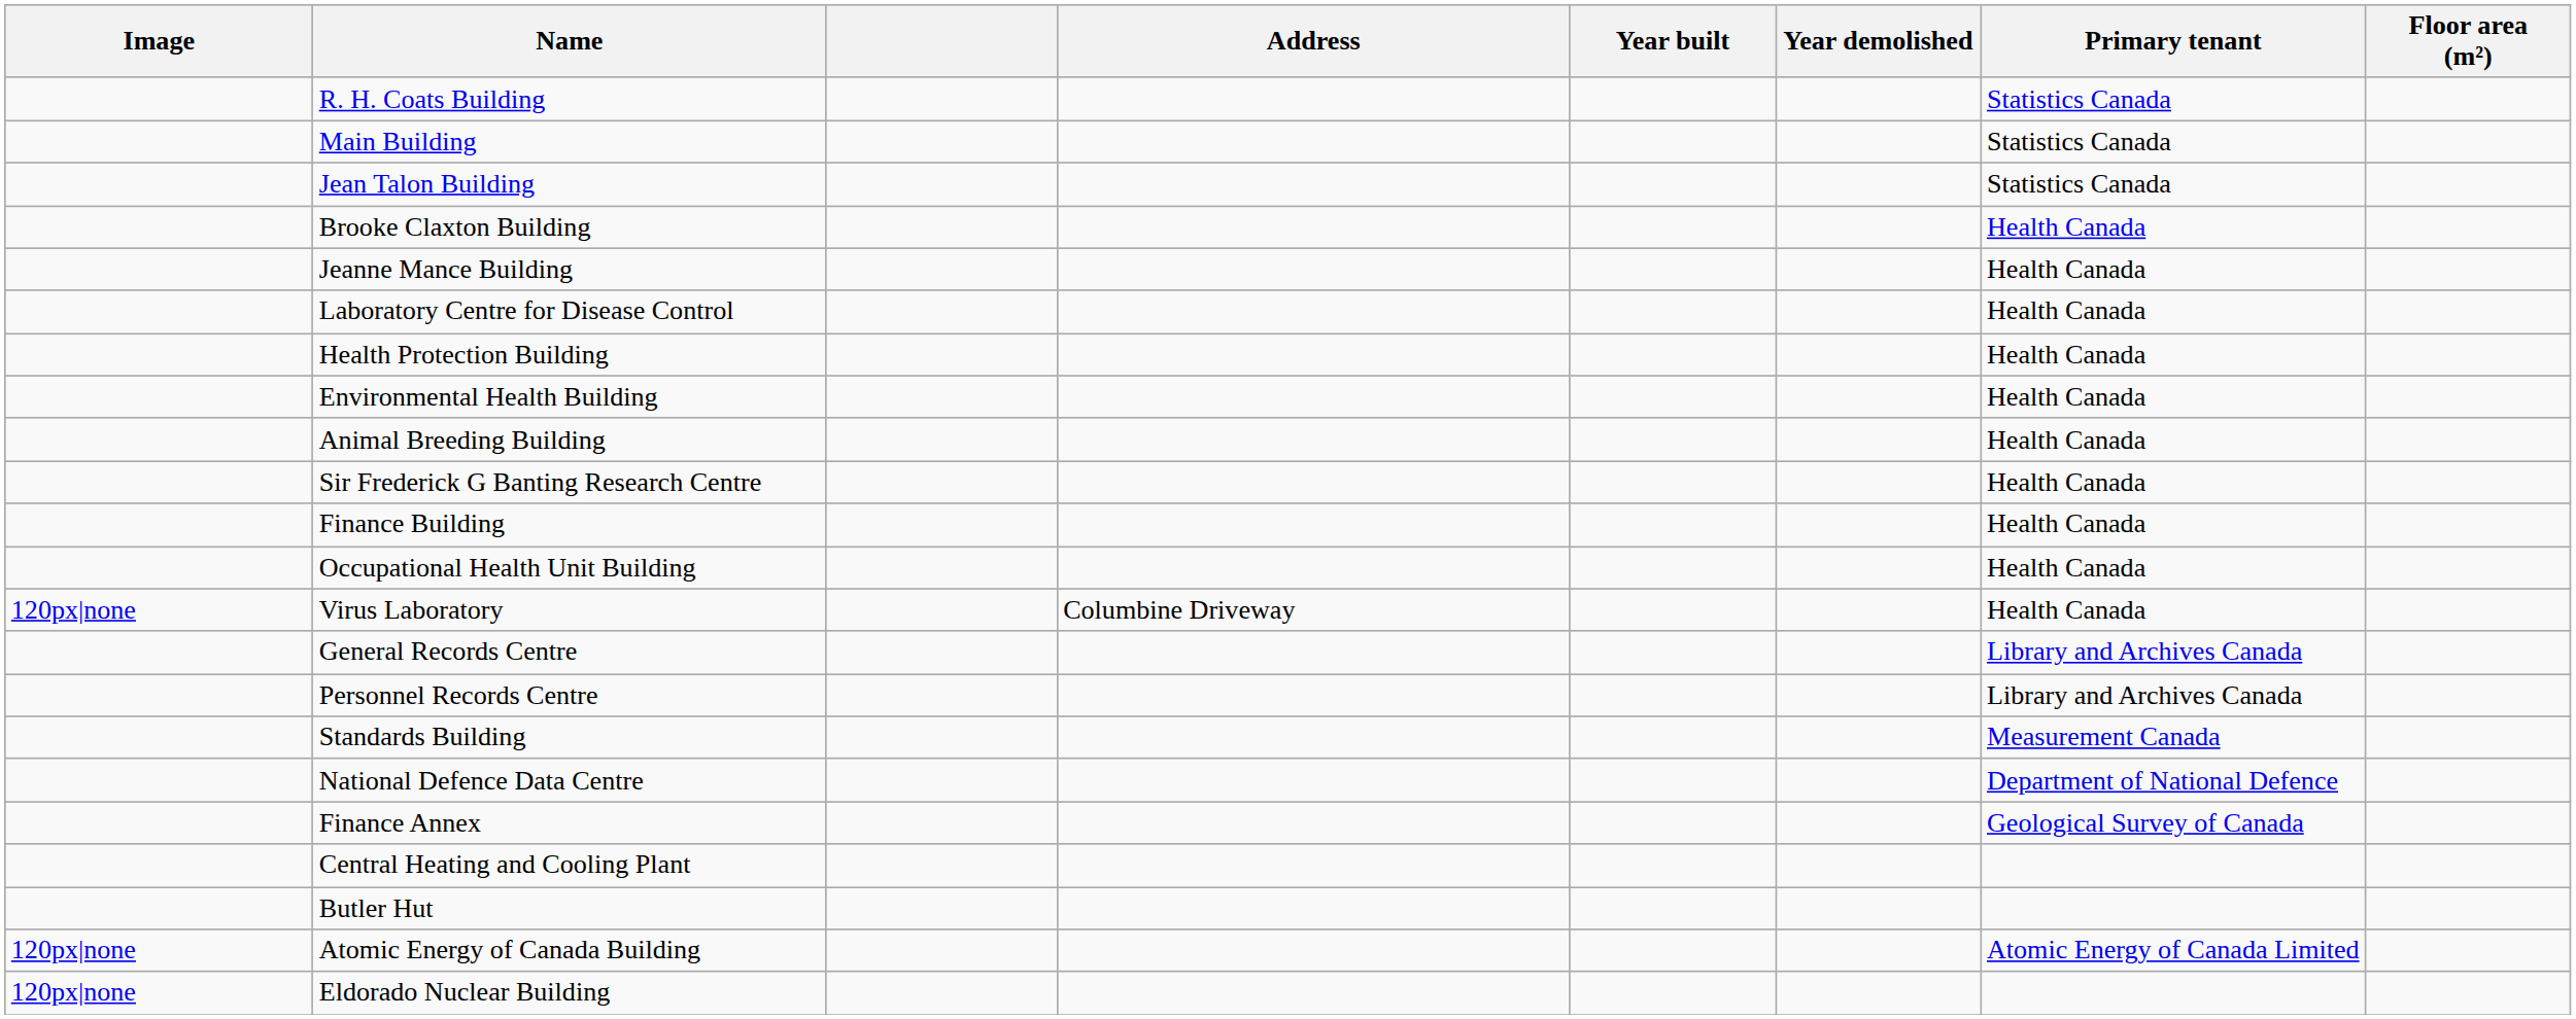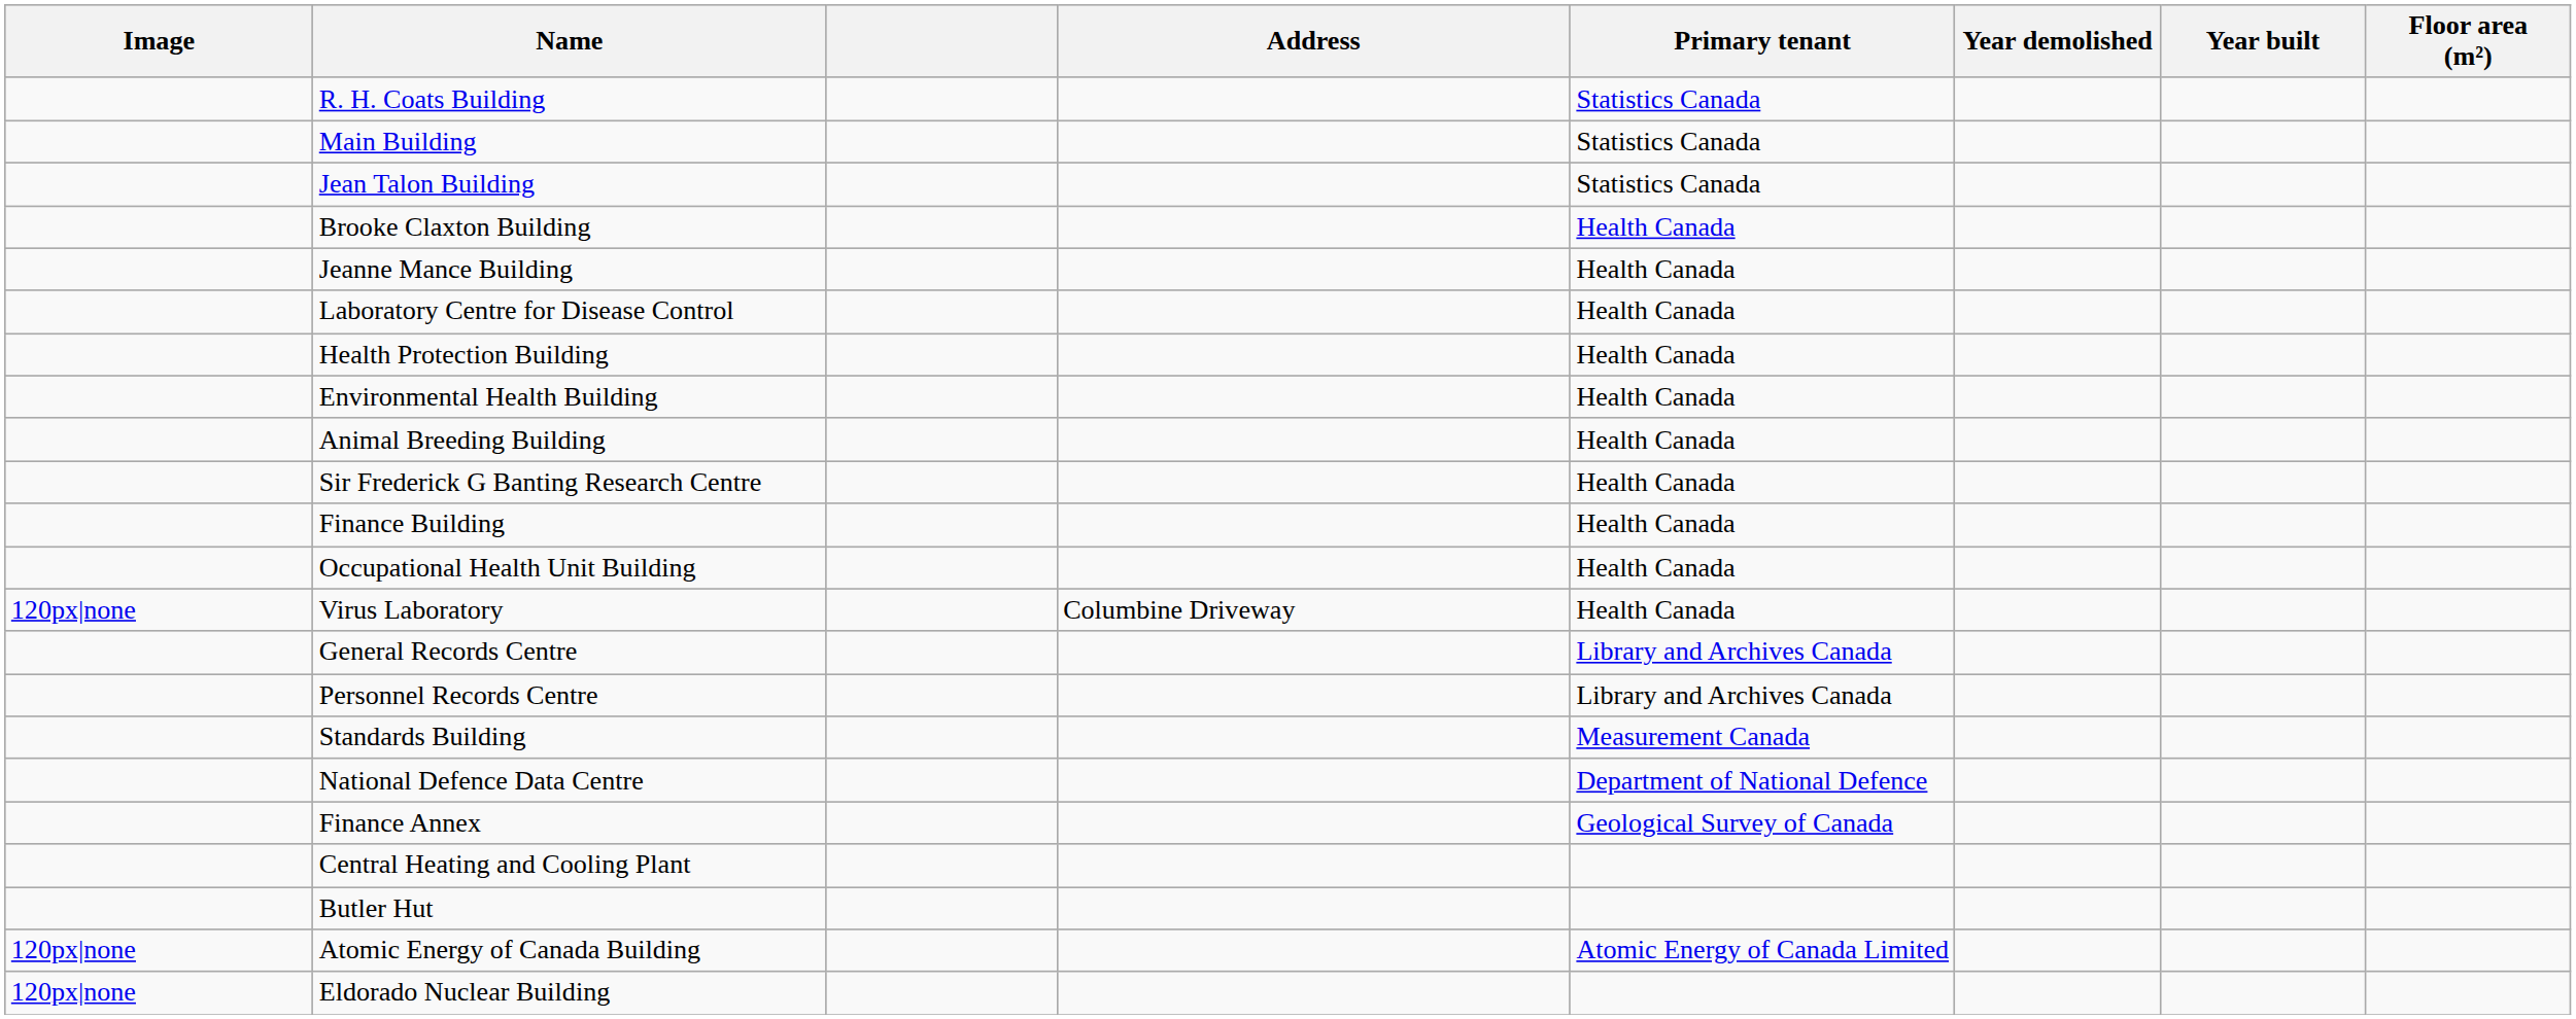columns swapped: Year built <-> Primary tenant
